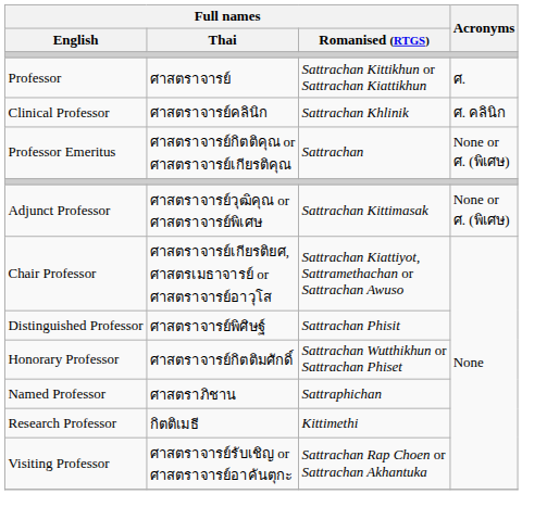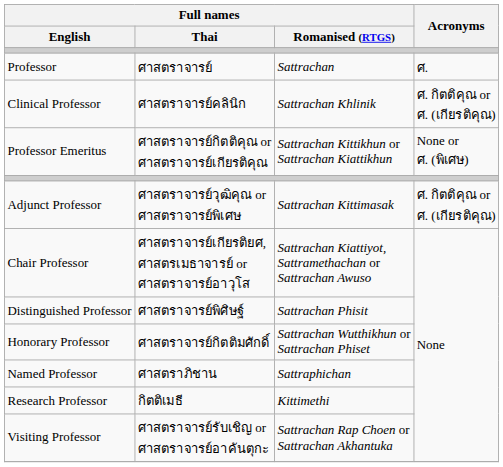Professor | Full names / Romanised (RTGS): Sattrachan Kittikhun or Sattrachan Kiattikhun -> Sattrachan
Clinical Professor | Acronyms: ศ. คลินิก -> ศ. กิตติคุณ or ศ. (เกียรติคุณ)
Professor Emeritus | Full names / Romanised (RTGS): Sattrachan -> Sattrachan Kittikhun or Sattrachan Kiattikhun
Adjunct Professor | Acronyms: None or ศ. (พิเศษ) -> ศ. กิตติคุณ or ศ. (เกียรติคุณ)
